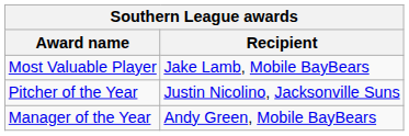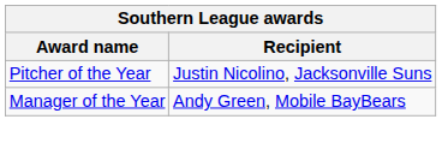- row: Most Valuable Player | Jake Lamb, Mobile BayBears
